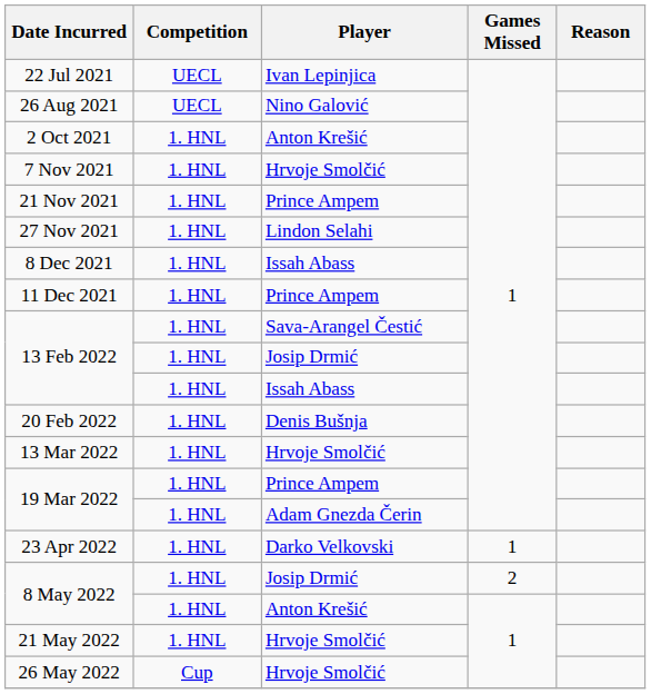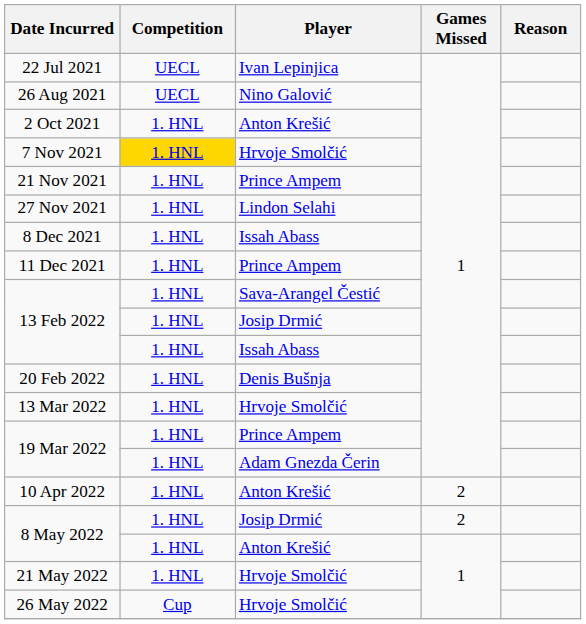7 Nov 2021 | Competition: no background -> gold background
+ row: 10 Apr 2022 | 1. HNL | Anton Krešić | 2
- row: 23 Apr 2022 | 1. HNL | Darko Velkovski | 1
